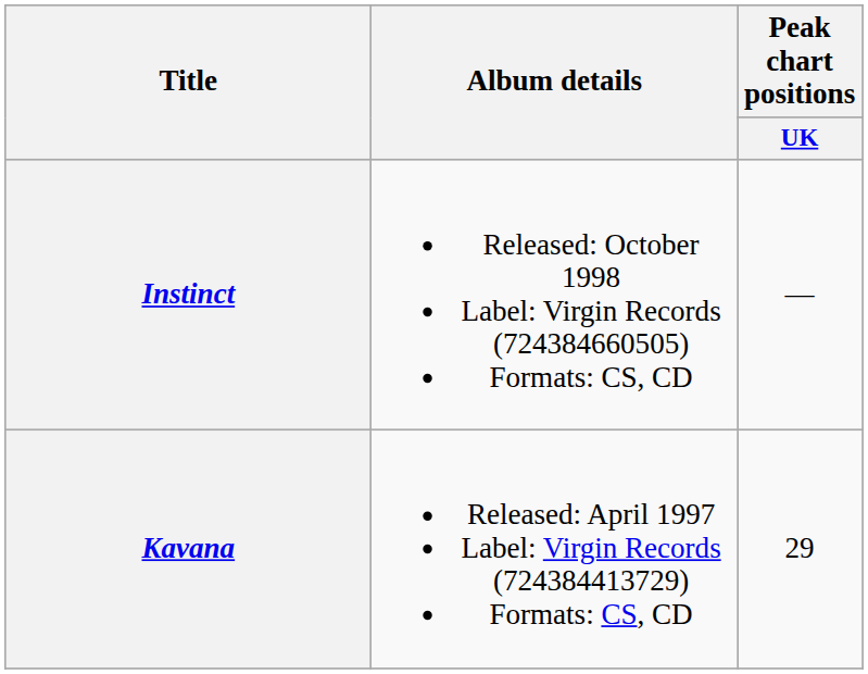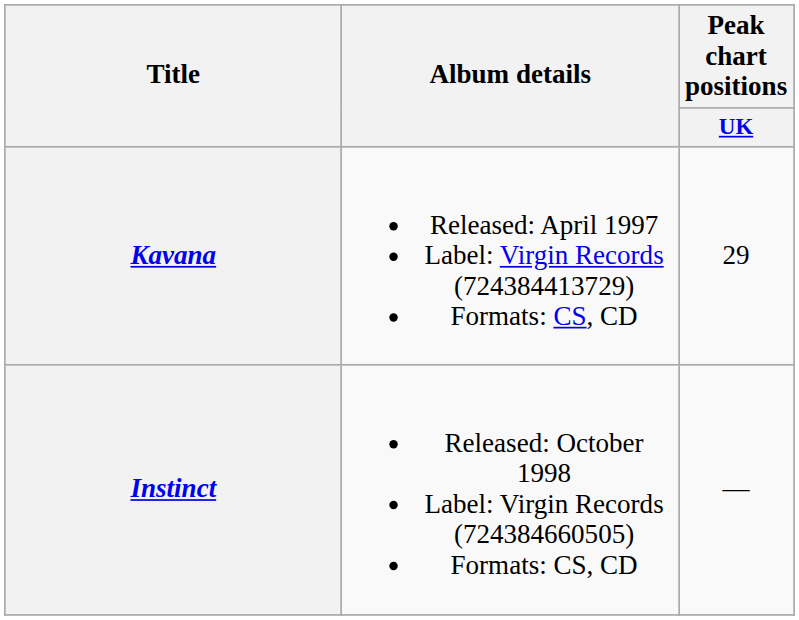rows swapped: Kavana <-> Instinct
